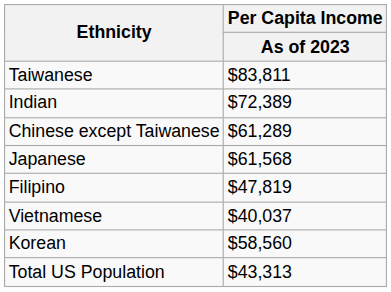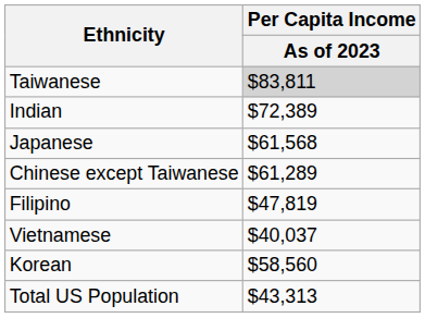Taiwanese | Per Capita Income / As of 2023: no background -> lightgrey background
rows swapped: Japanese <-> Chinese except Taiwanese
